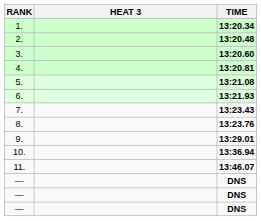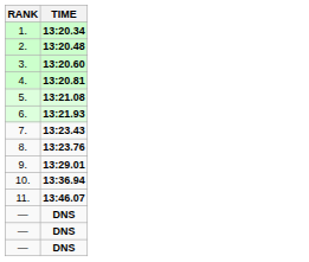- column: HEAT 3
